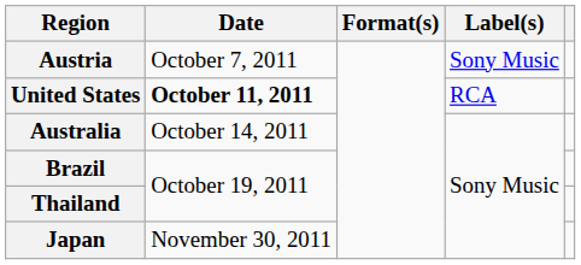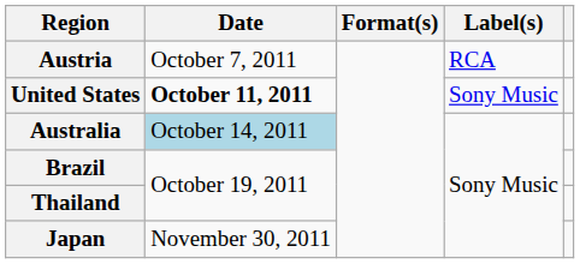Austria | Label(s): Sony Music -> RCA
United States | Label(s): RCA -> Sony Music
Australia | Date: no background -> lightblue background
